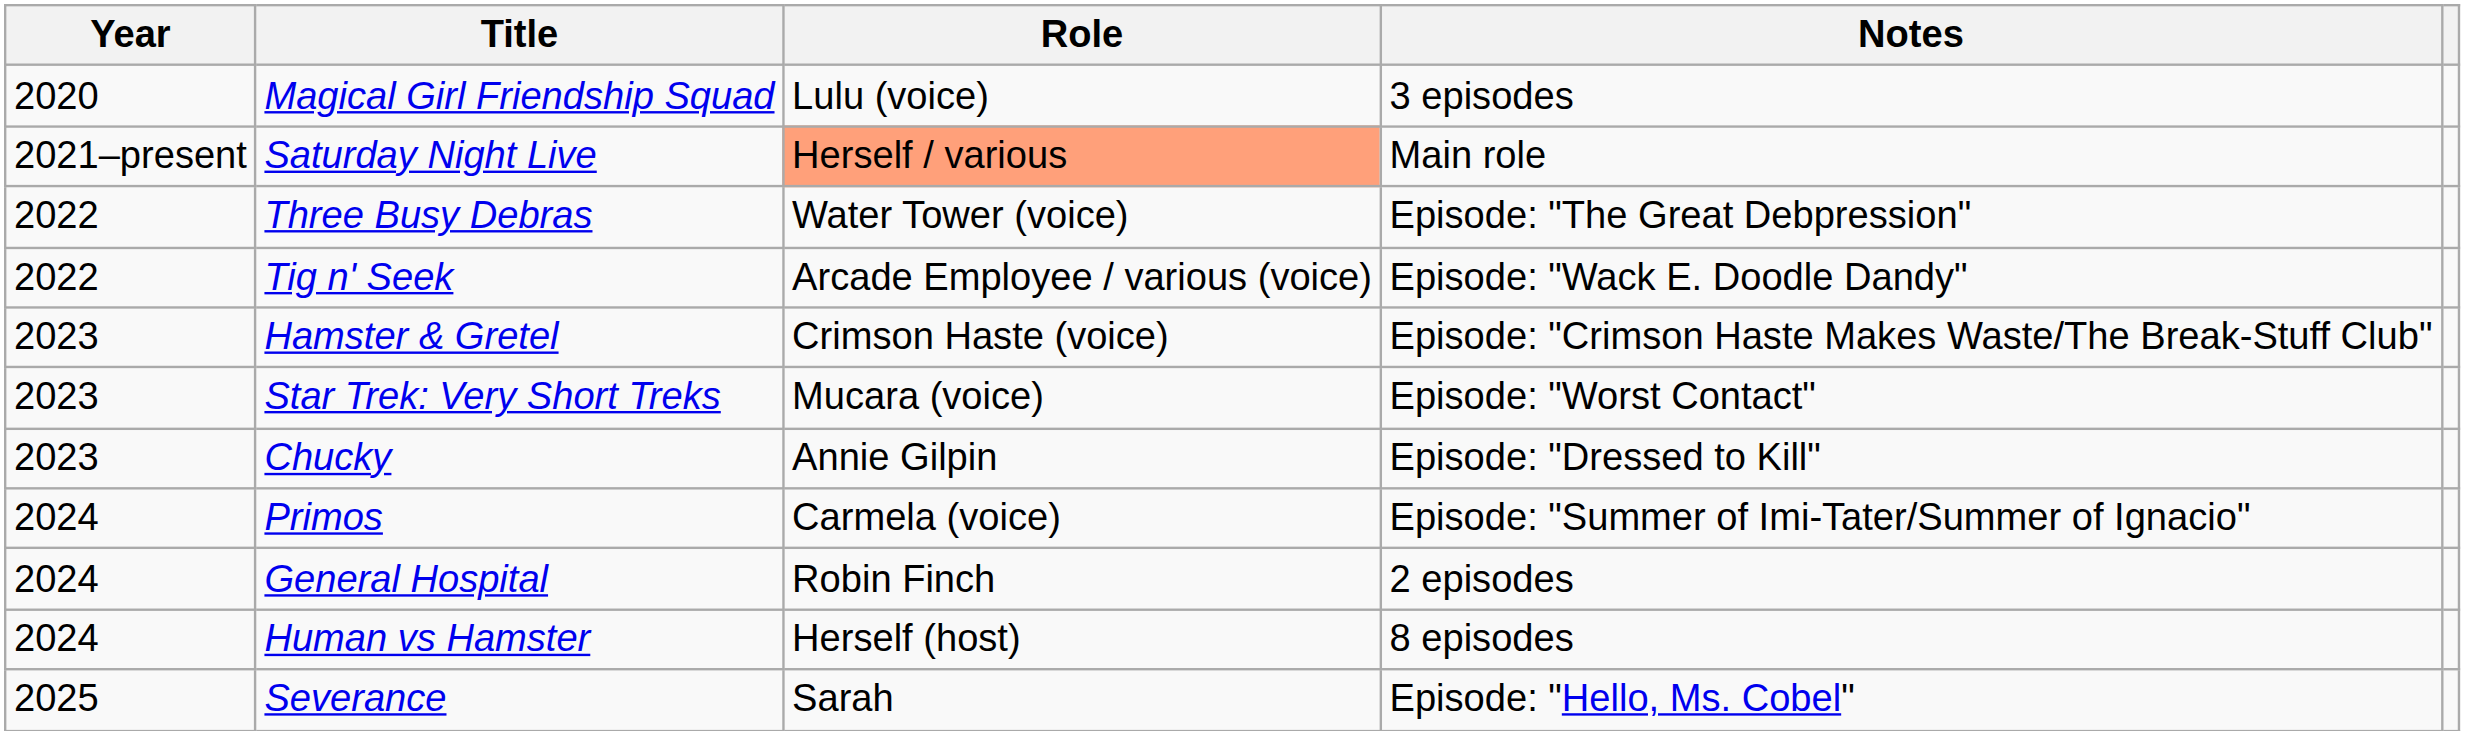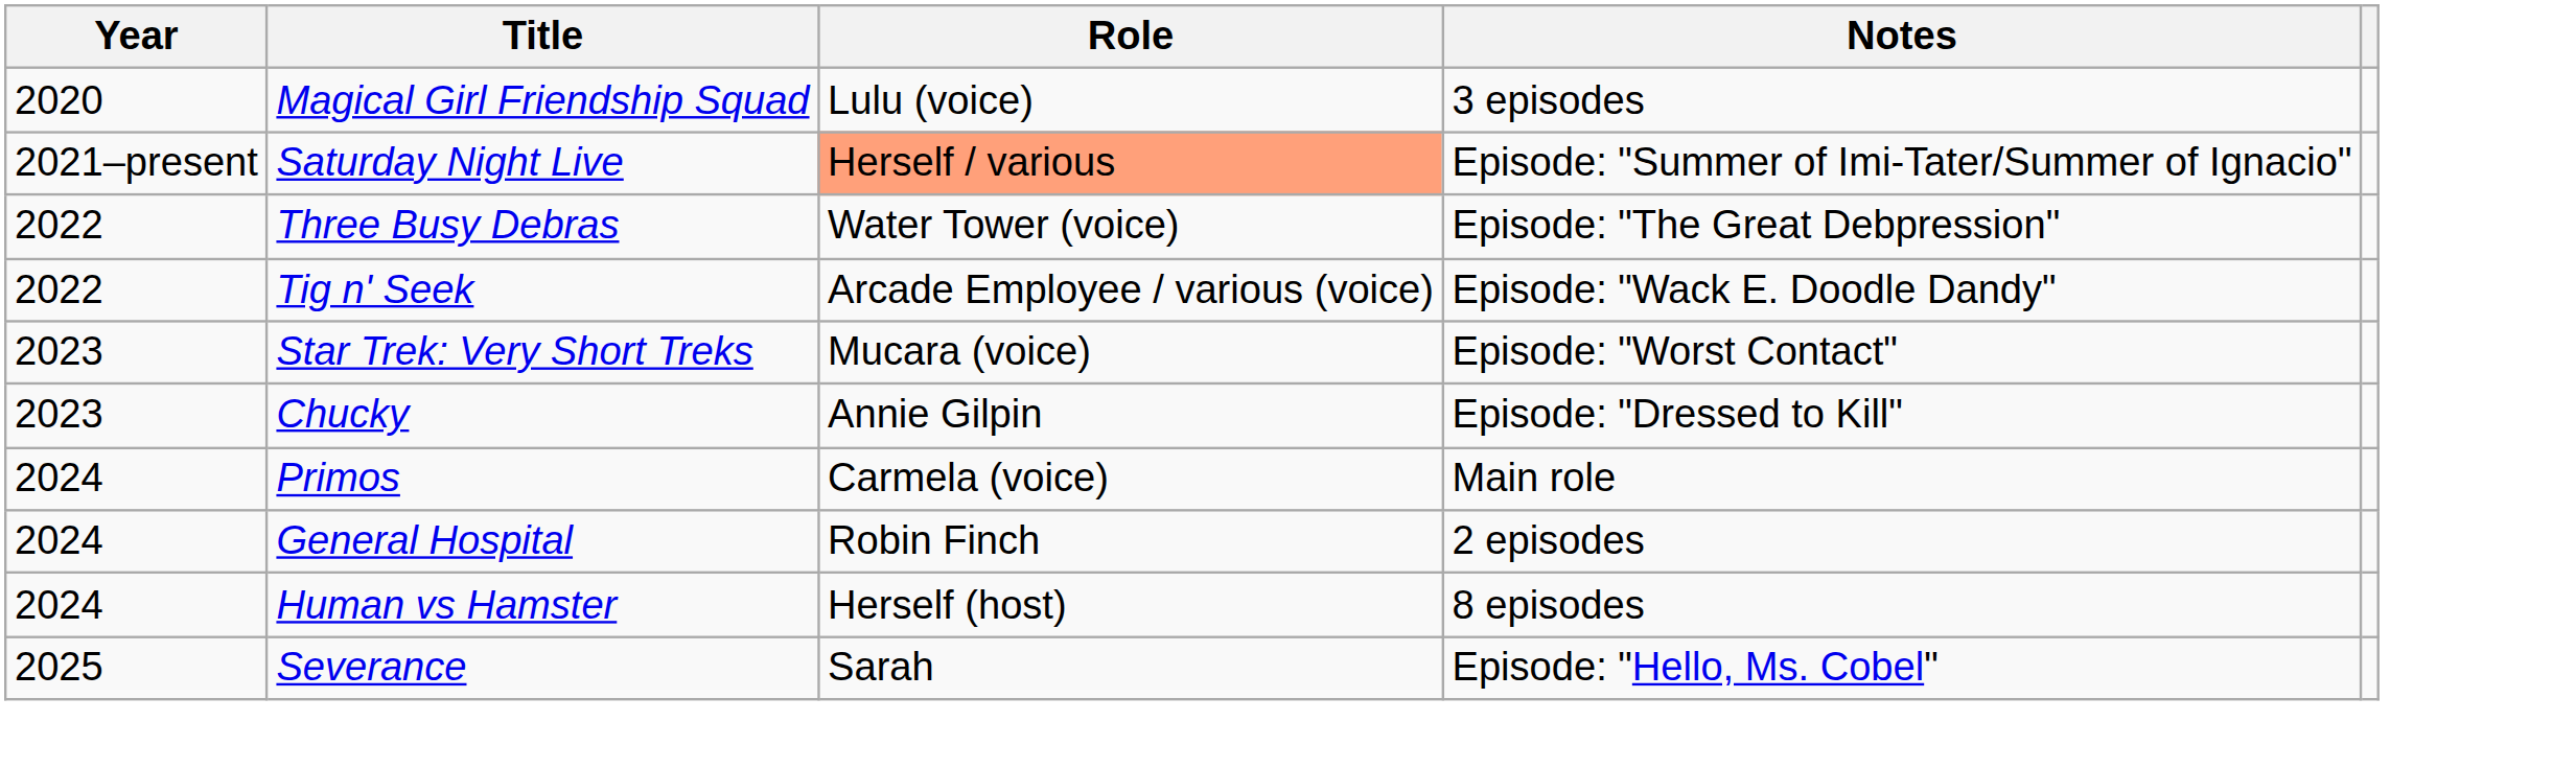Saturday Night Live | Notes: Main role -> Episode: "Summer of Imi-Tater/Summer of Ignacio"
- row: 2023 | Hamster & Gretel | Crimson Haste (voice) | Episode: "Crimson Haste Makes Waste/The Break-Stuff Club"
Primos | Notes: Episode: "Summer of Imi-Tater/Summer of Ignacio" -> Main role
